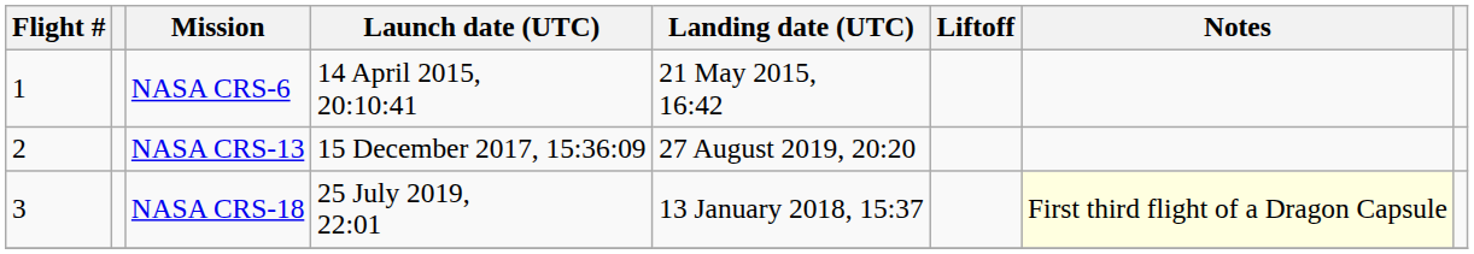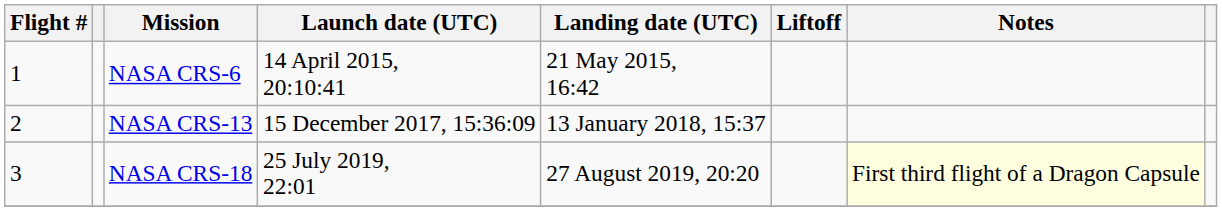NASA CRS-13 | Landing date (UTC): 27 August 2019, 20:20 -> 13 January 2018, 15:37
NASA CRS-18 | Landing date (UTC): 13 January 2018, 15:37 -> 27 August 2019, 20:20
